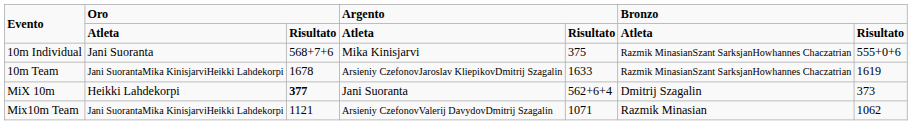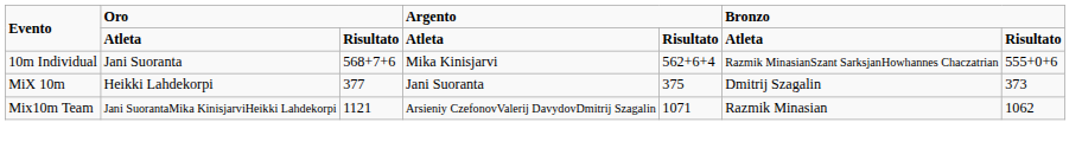10m Individual | column 5: 375 -> 562+6+4
- row: 10m Team | Jani SuorantaMika KinisjarviHeikki Lahdekorpi | 1678 | Arsieniy CzefonovJaroslav KliepikovDmitrij Szagalin | 1633 | Razmik MinasianSzant SarksjanHowhannes Chaczatrian | 1619
MiX 10m | column 3: bold -> normal
MiX 10m | column 5: 562+6+4 -> 375
